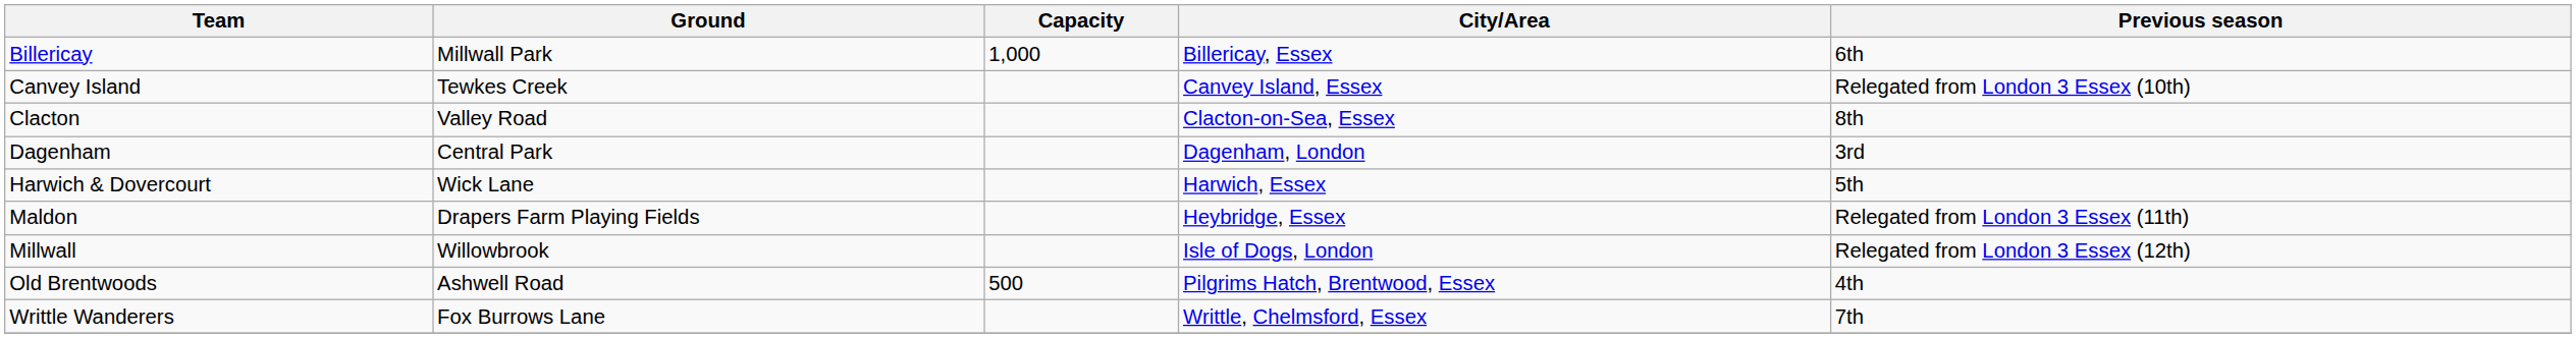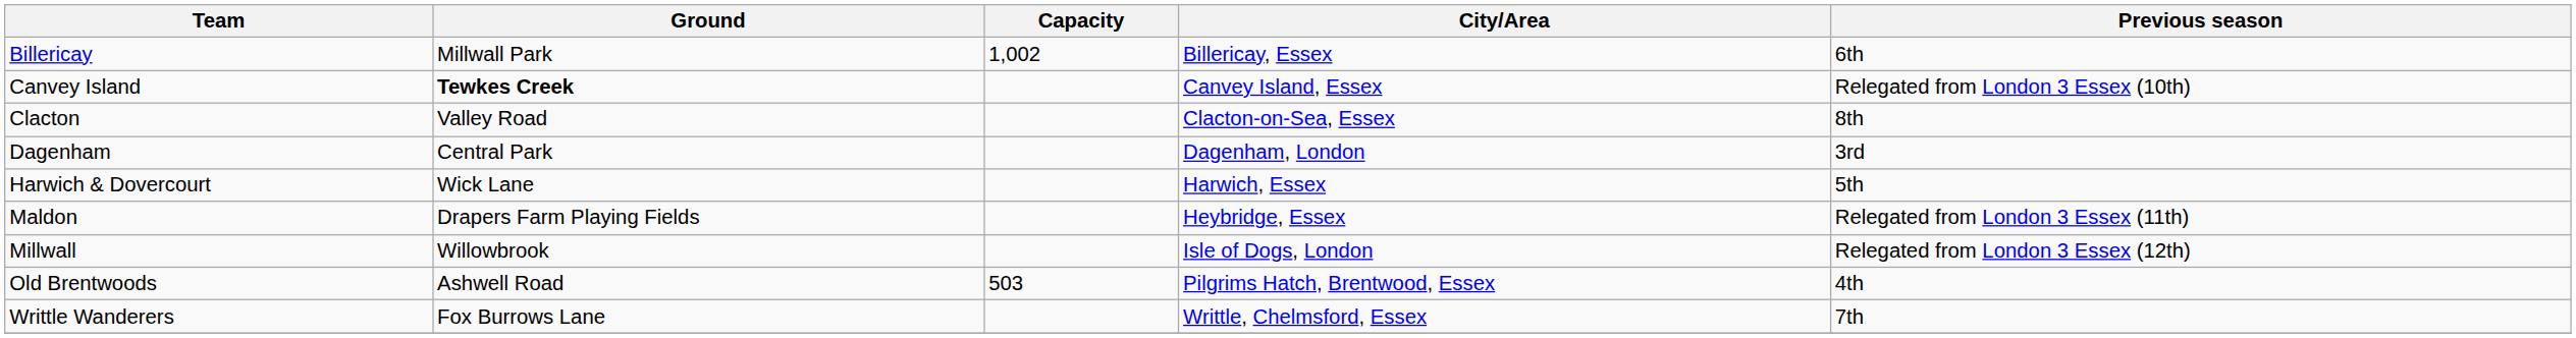Billericay | Capacity: 1,000 -> 1,002
Canvey Island | Ground: normal -> bold
Old Brentwoods | Capacity: 500 -> 503
